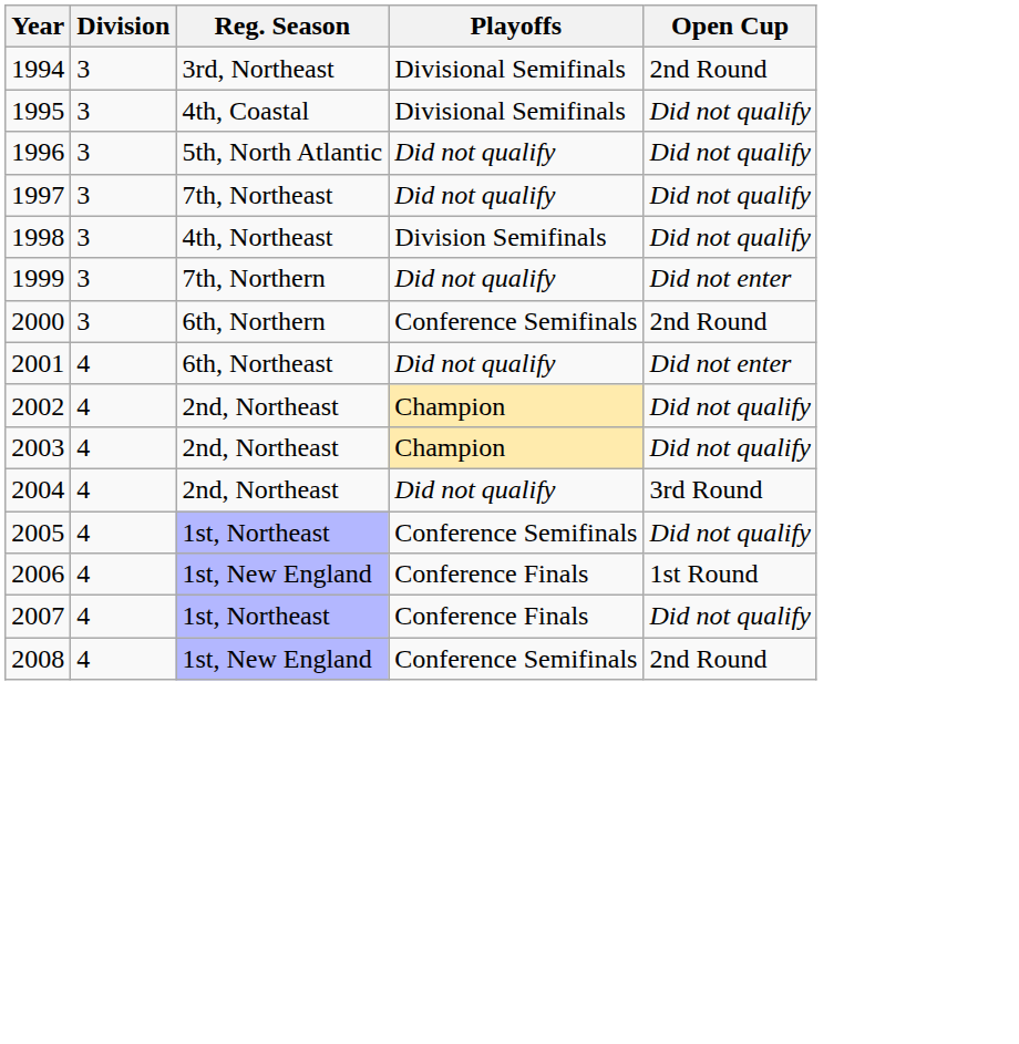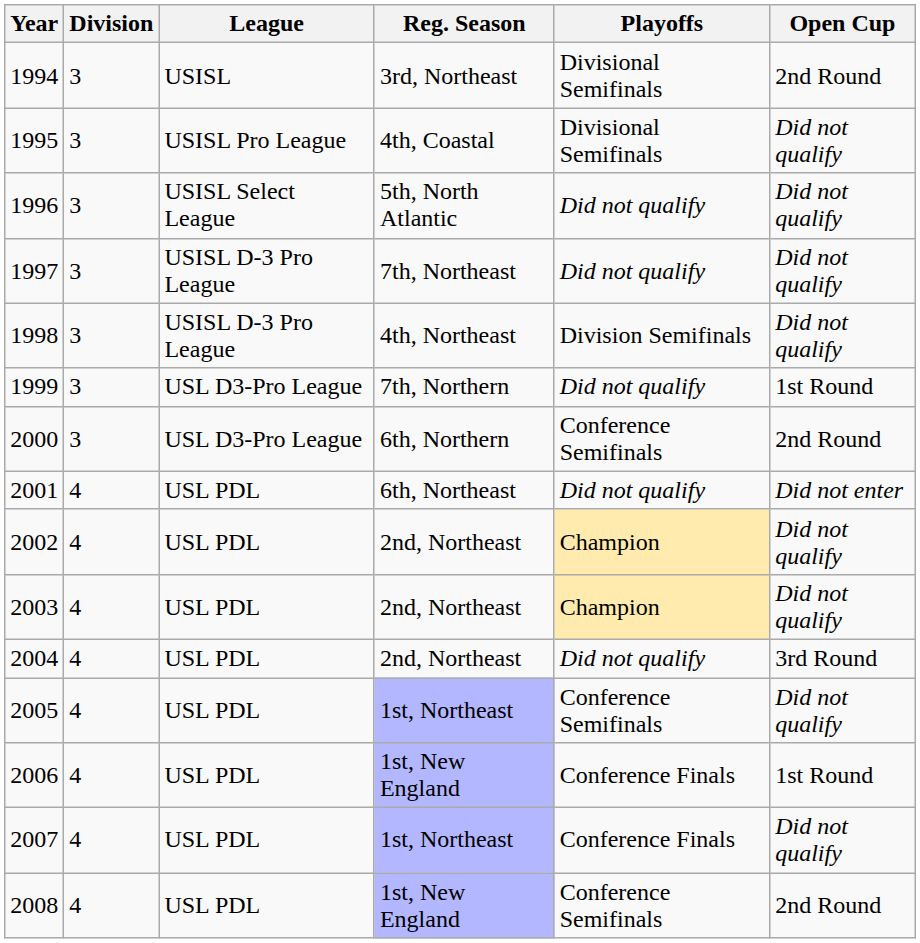+ column: League | USISL | USISL Pro League | USISL Select League | USISL D-3 Pro League | USISL D-3 Pro League | USL D3-Pro League | USL D3-Pro League | USL PDL | USL PDL | USL PDL | USL PDL | USL PDL | USL PDL | USL PDL | USL PDL
1999 | Open Cup: Did not enter -> 1st Round
